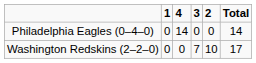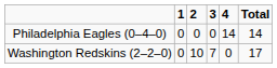columns swapped: 2 <-> 4
